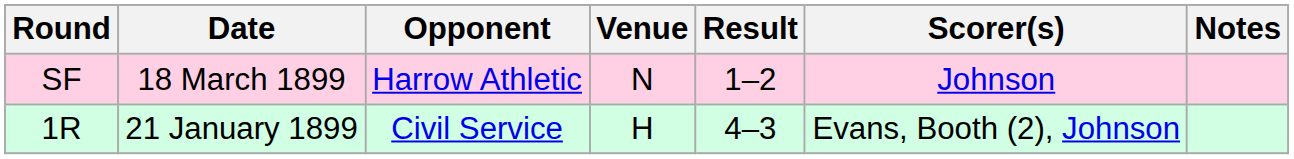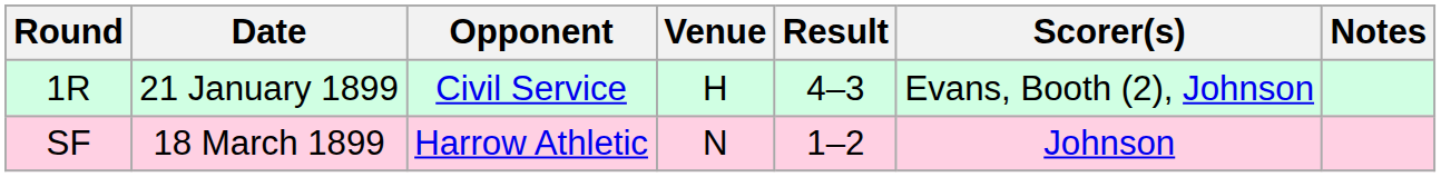rows swapped: 1R <-> SF
